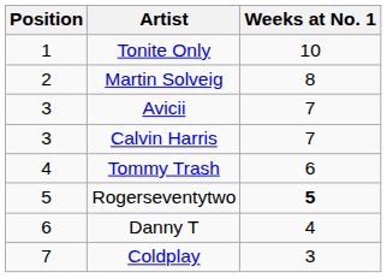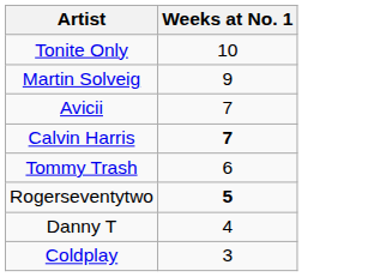- column: Position | 1 | 2 | 3 | 3 | 4 | 5 | 6 | 7
Martin Solveig | Weeks at No. 1: 8 -> 9
Calvin Harris | Weeks at No. 1: normal -> bold
